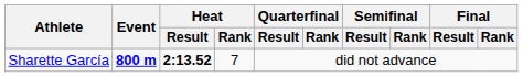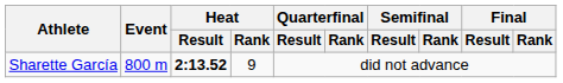Sharette García | Event: bold -> normal
Sharette García | Heat / Rank: 7 -> 9
